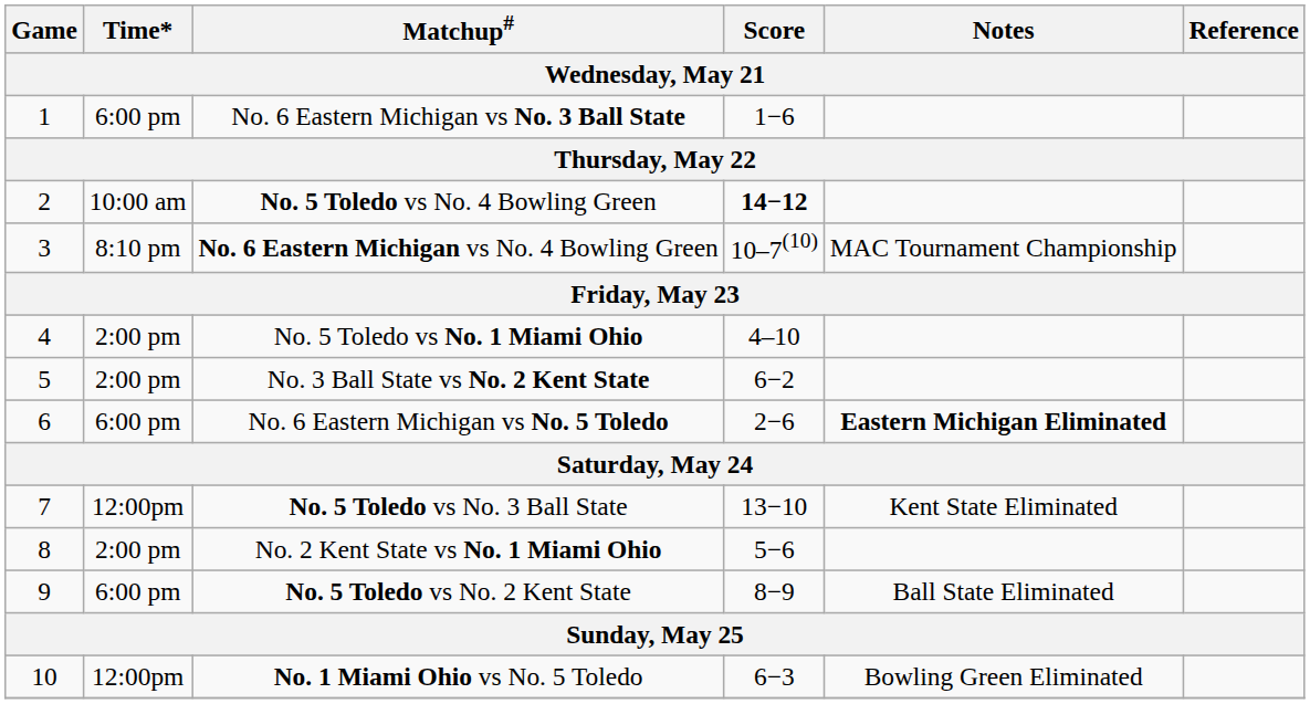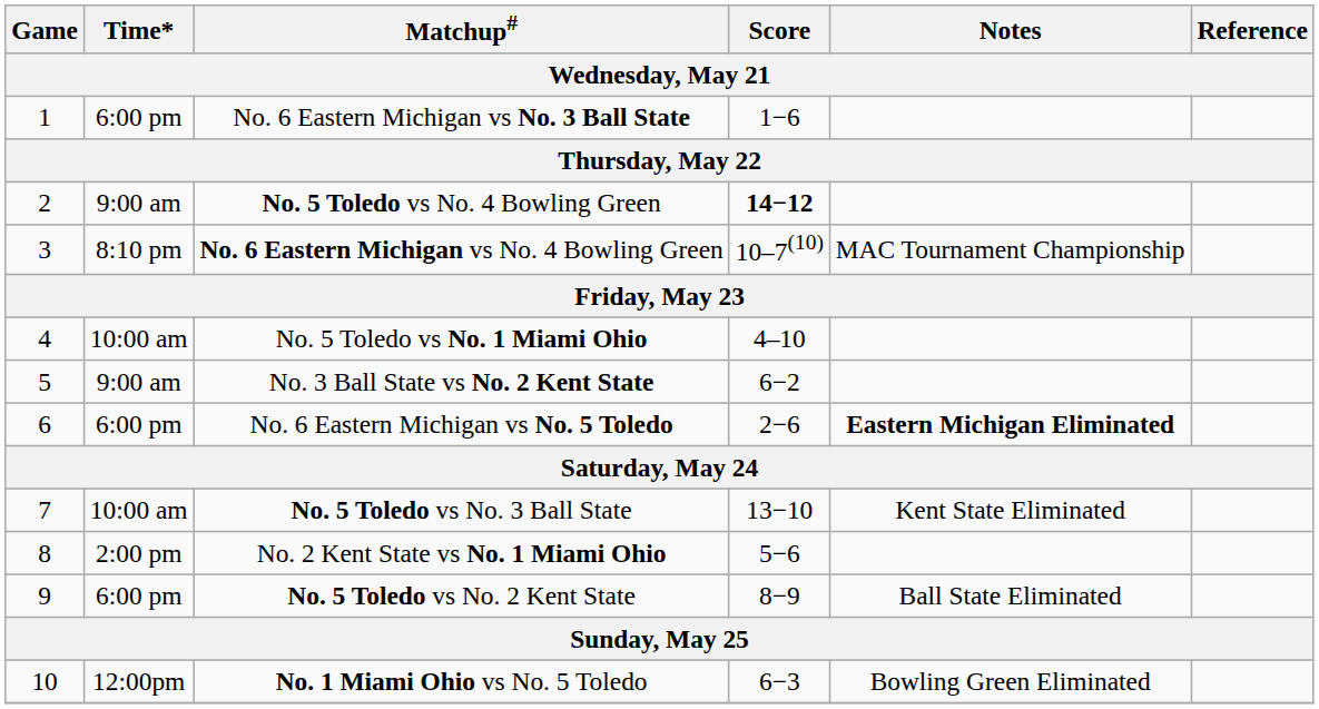No. 5 Toledo vs No. 4 Bowling Green | Time*: 10:00 am -> 9:00 am
No. 5 Toledo vs No. 1 Miami Ohio | Time*: 2:00 pm -> 10:00 am
No. 3 Ball State vs No. 2 Kent State | Time*: 2:00 pm -> 9:00 am
No. 5 Toledo vs No. 3 Ball State | Time*: 12:00pm -> 10:00 am
